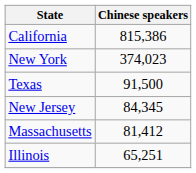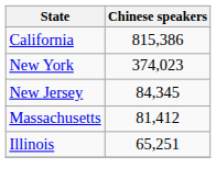- row: Texas | 91,500
